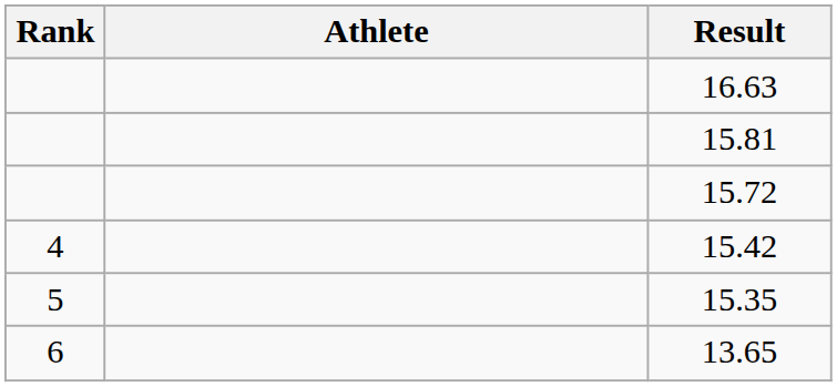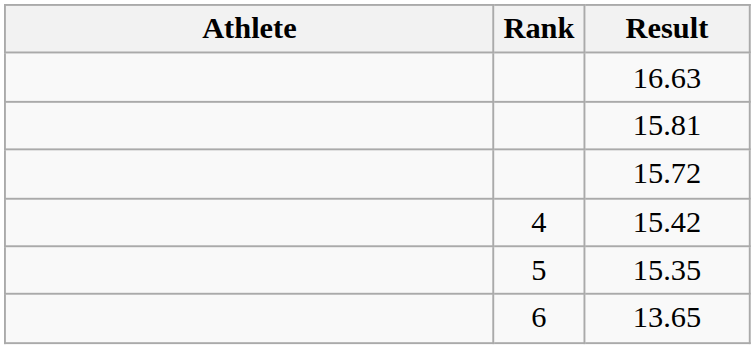columns swapped: Rank <-> Athlete
